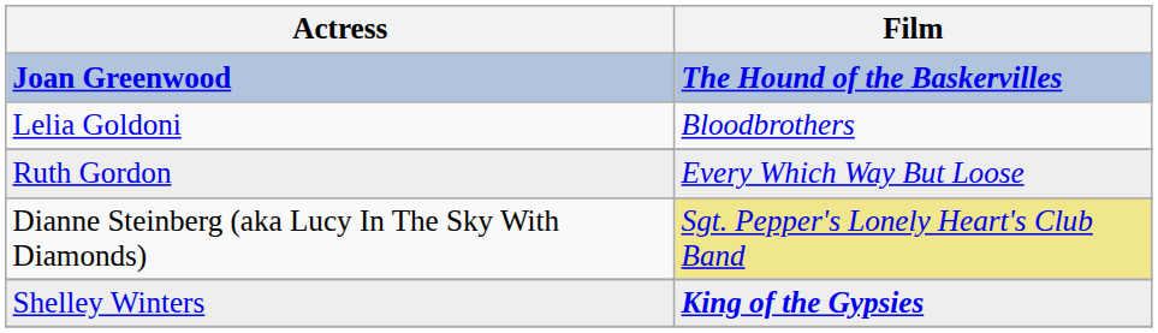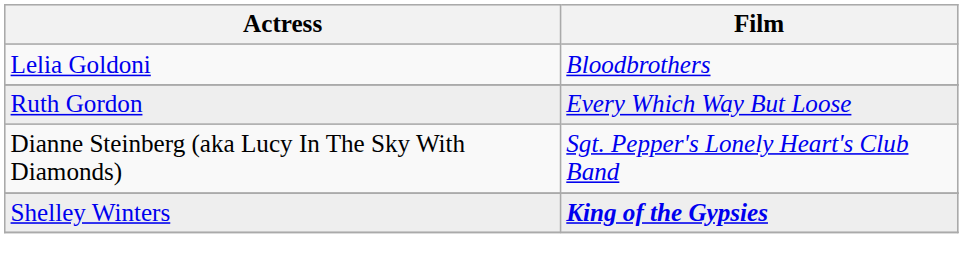- row: Joan Greenwood | The Hound of the Baskervilles
Dianne Steinberg (aka Lucy In The Sky With Diamonds) | Film: khaki background -> no background
